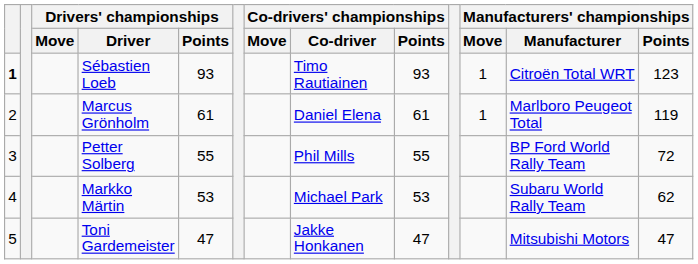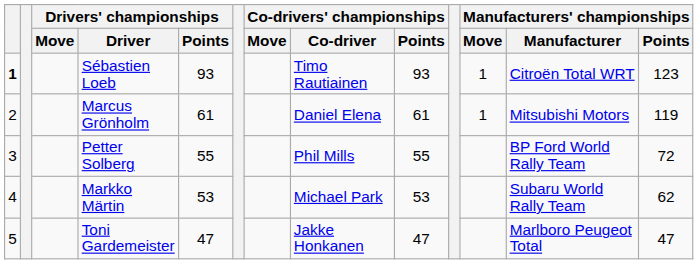Marcus Grönholm | Manufacturers' championships / Manufacturer: Marlboro Peugeot Total -> Mitsubishi Motors
Toni Gardemeister | Manufacturers' championships / Manufacturer: Mitsubishi Motors -> Marlboro Peugeot Total
